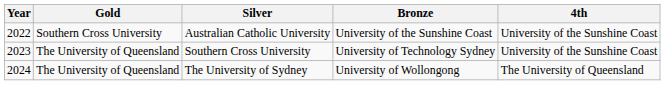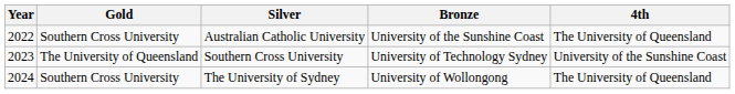Australian Catholic University | 4th: University of the Sunshine Coast -> The University of Queensland
The University of Sydney | Gold: The University of Queensland -> Southern Cross University
